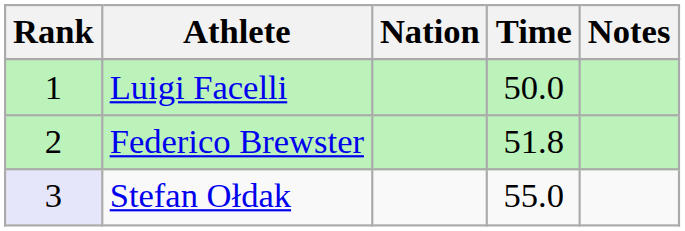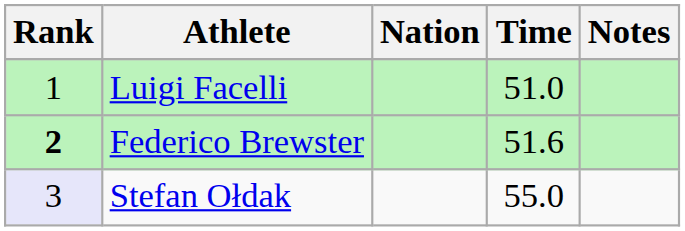Luigi Facelli | Time: 50.0 -> 51.0
Federico Brewster | Rank: normal -> bold
Federico Brewster | Time: 51.8 -> 51.6
